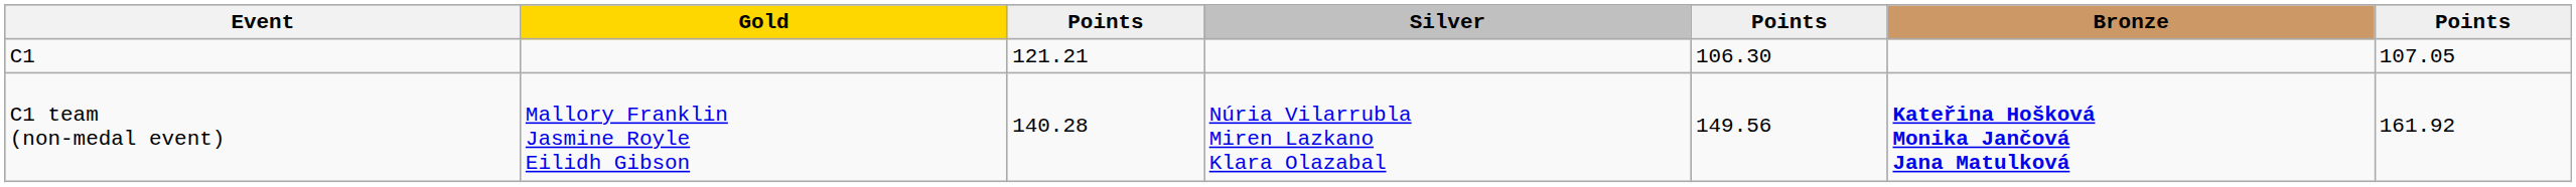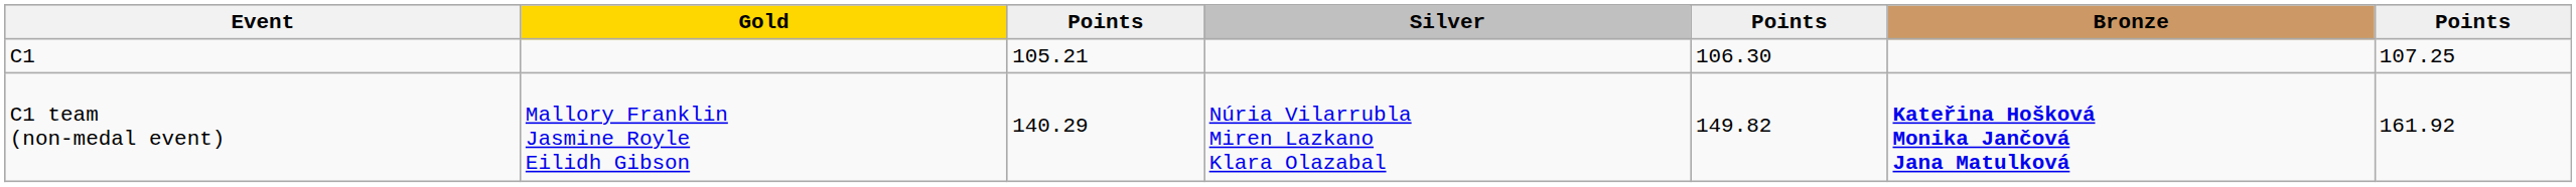C1 | column 3: 121.21 -> 105.21
C1 | column 7: 107.05 -> 107.25
C1 team (non-medal event) | column 3: 140.28 -> 140.29
C1 team (non-medal event) | column 5: 149.56 -> 149.82
